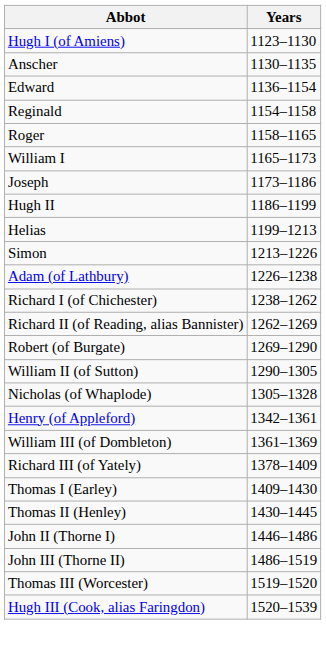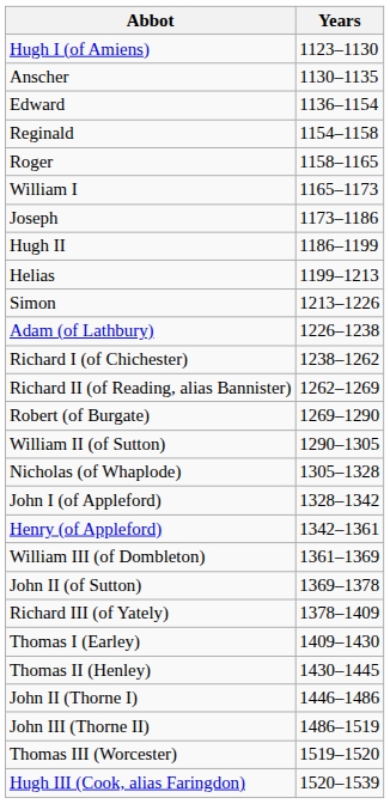+ row: John I (of Appleford) | 1328–1342
+ row: John II (of Sutton) | 1369–1378
